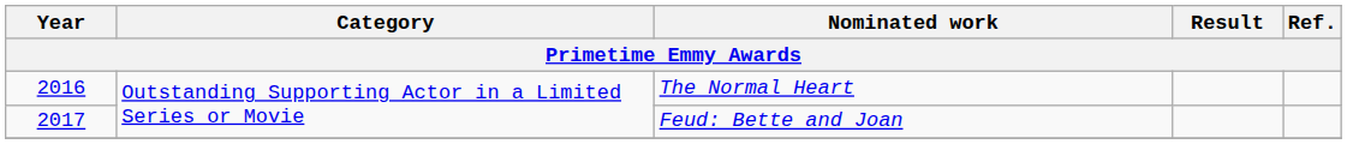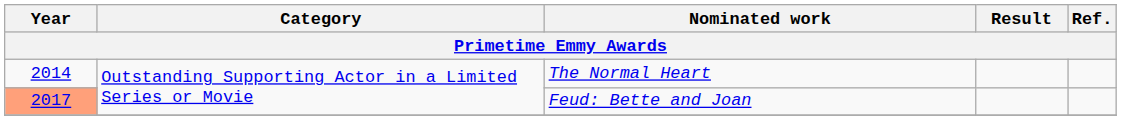The Normal Heart | Year: 2016 -> 2014
Feud: Bette and Joan | Year: no background -> lightsalmon background
